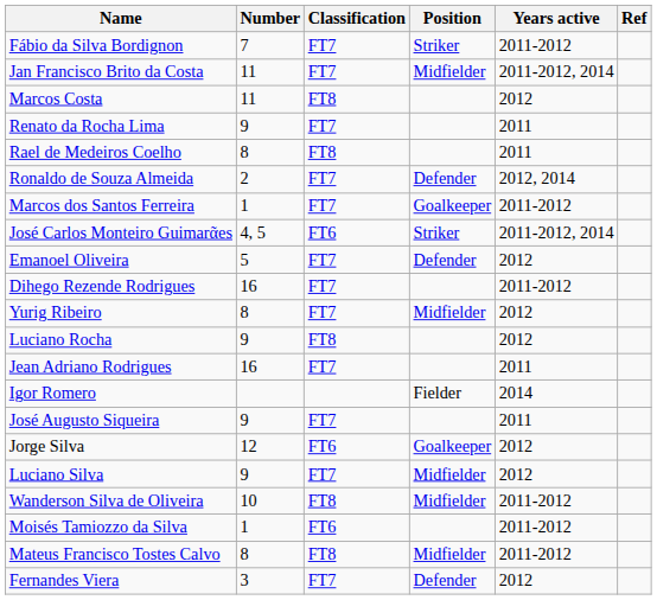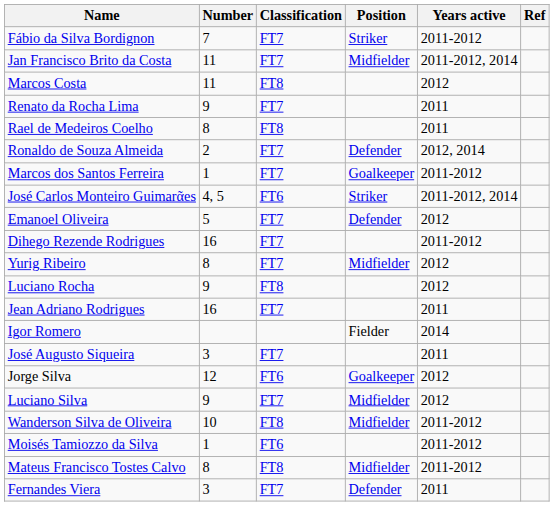José Augusto Siqueira | Number: 9 -> 3
Fernandes Viera | Years active: 2012 -> 2011
